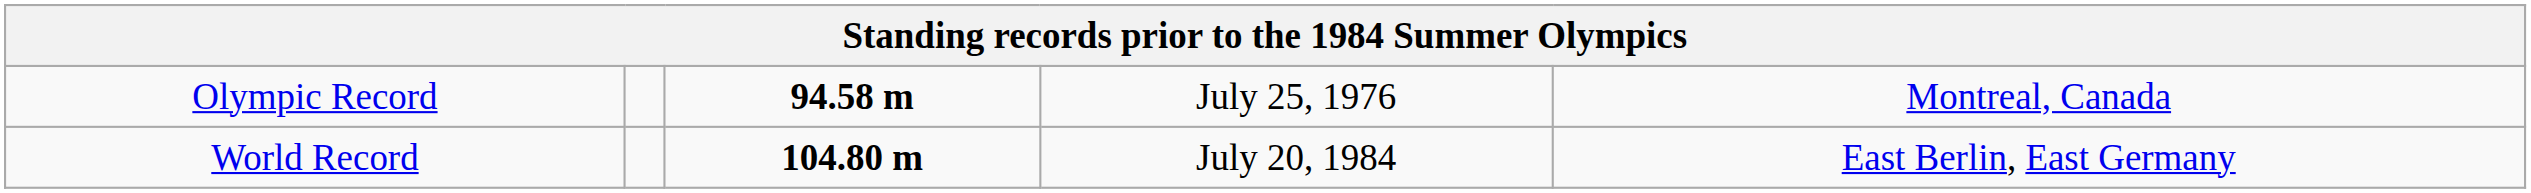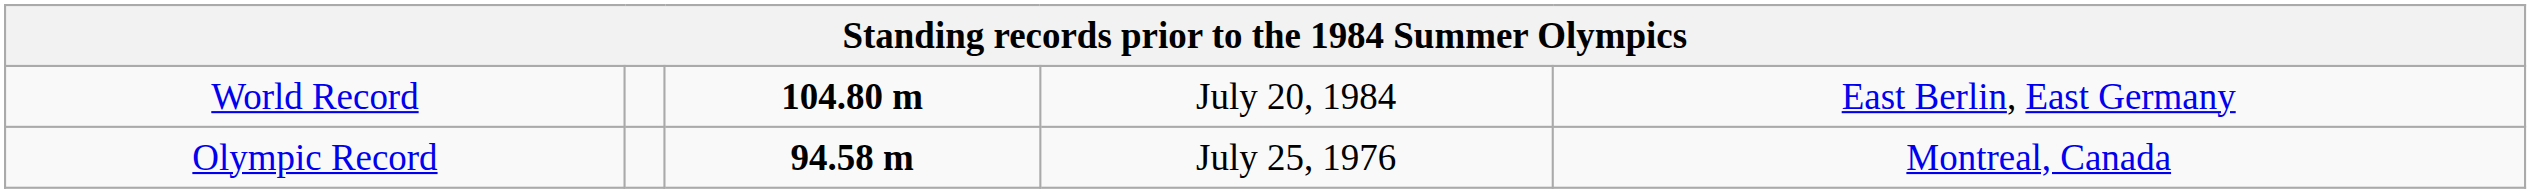rows swapped: World Record <-> Olympic Record
